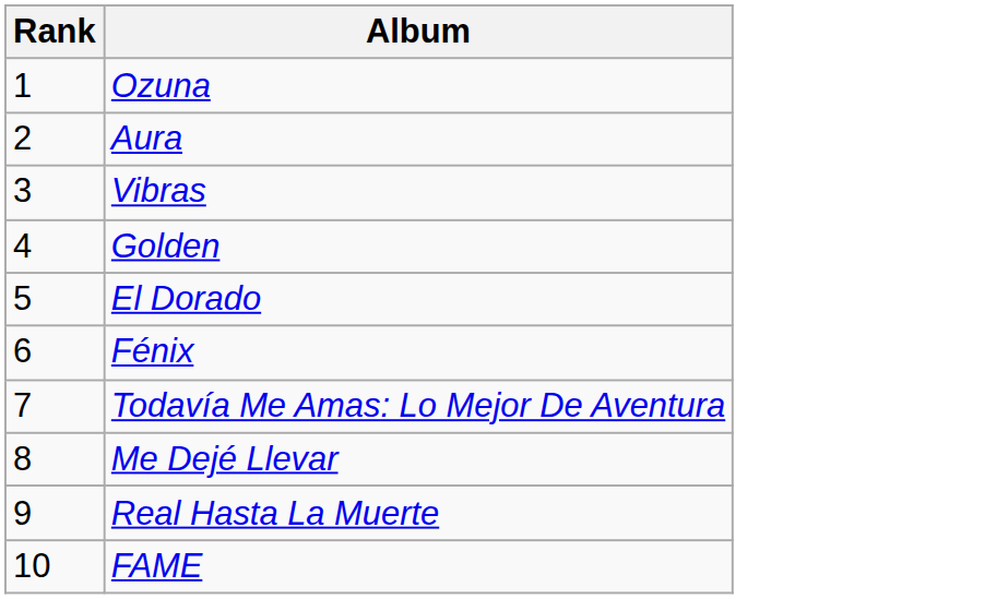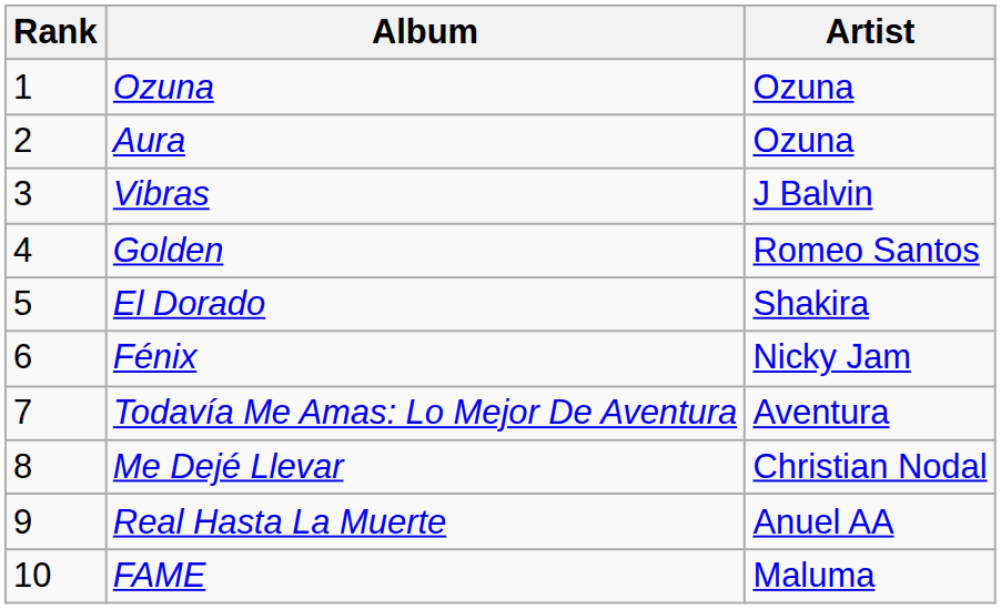+ column: Artist | Ozuna | Ozuna | J Balvin | Romeo Santos | Shakira | Nicky Jam | Aventura | Christian Nodal | Anuel AA | Maluma
